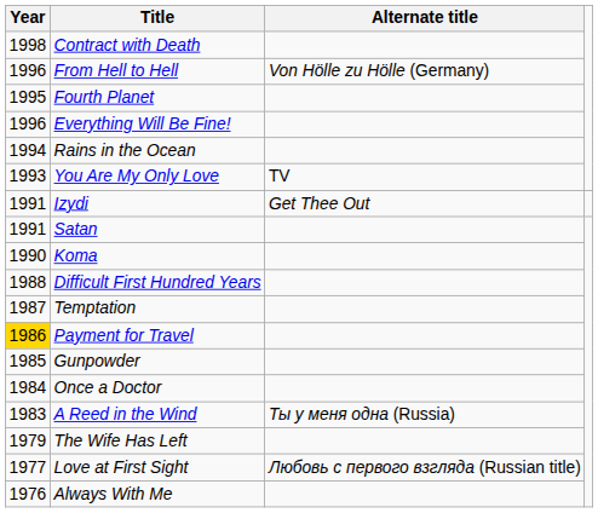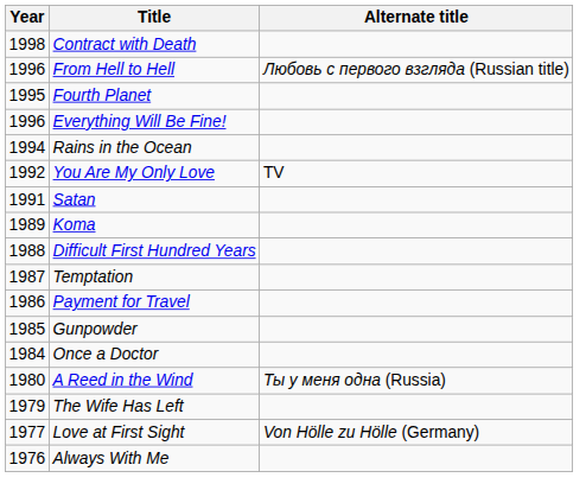From Hell to Hell | Alternate title: Von Hölle zu Hölle (Germany) -> Любовь с первого взгляда (Russian title)
You Are My Only Love | Year: 1993 -> 1992
- row: 1991 | Izydi | Get Thee Out
Koma | Year: 1990 -> 1989
Payment for Travel | Year: gold background -> no background
A Reed in the Wind | Year: 1983 -> 1980
Love at First Sight | Alternate title: Любовь с первого взгляда (Russian title) -> Von Hölle zu Hölle (Germany)
